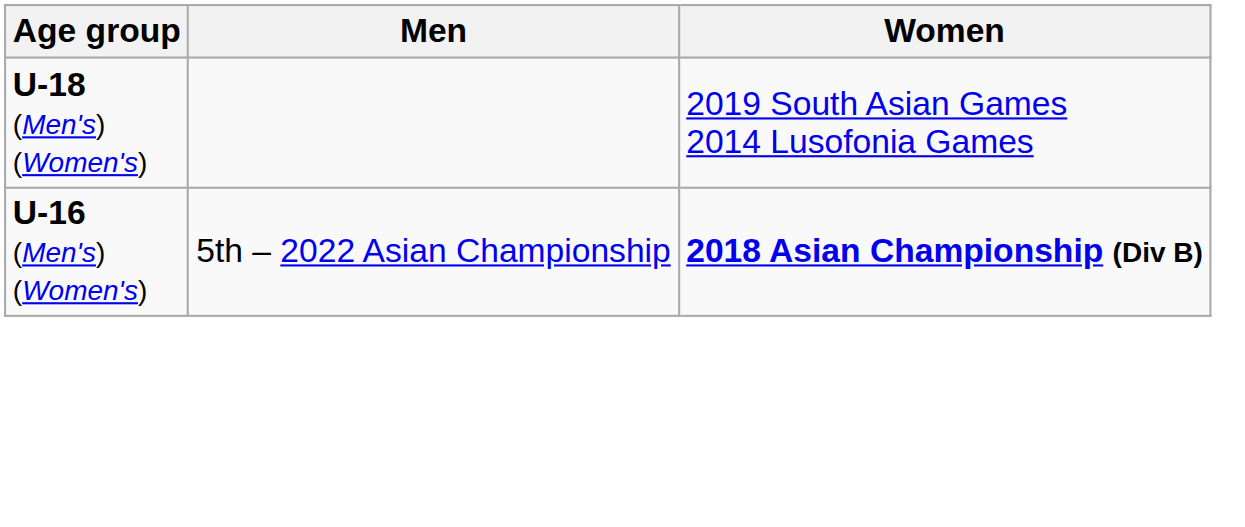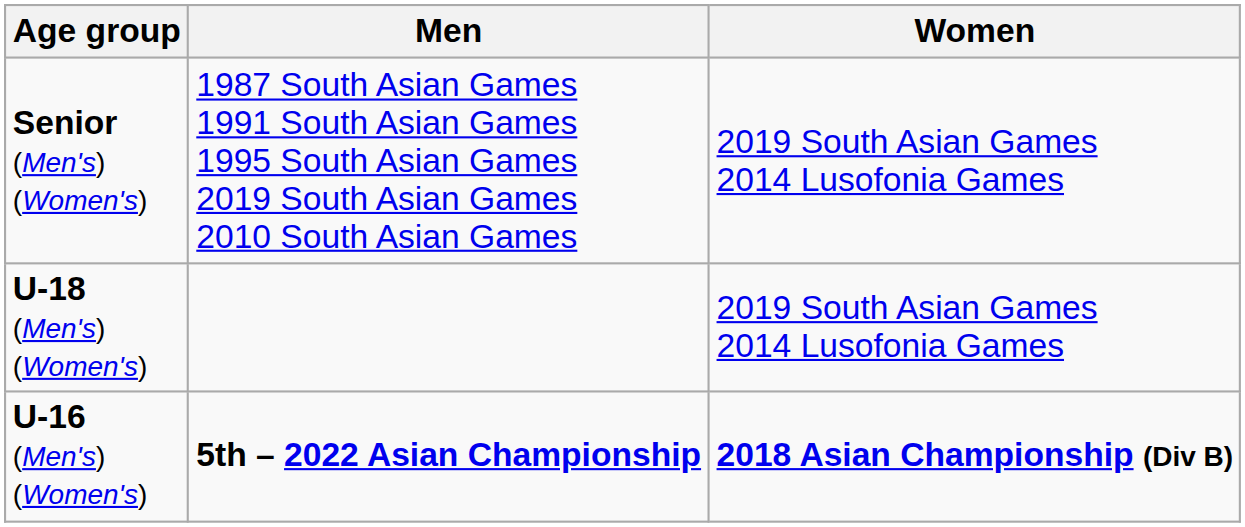+ row: Senior (Men's) (Women's) | 1987 South Asian Games 1991 South Asian Games 1995 South Asian Games 2019 South Asian Games 2010 South Asian Games | 2019 South Asian Games 2014 Lusofonia Games
U-16 (Men's) (Women's) | Men: normal -> bold
